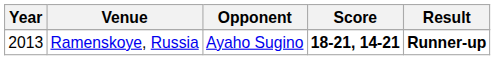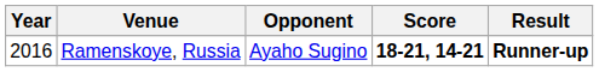Ramenskoye, Russia | Year: 2013 -> 2016
